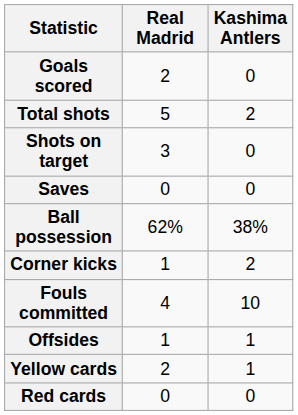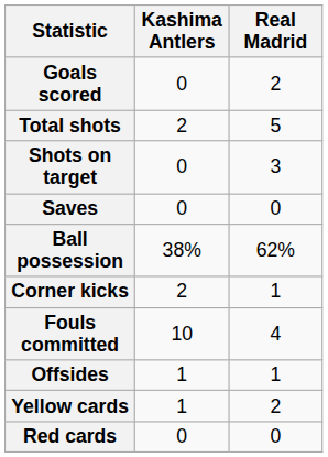columns swapped: Real Madrid <-> Kashima Antlers
